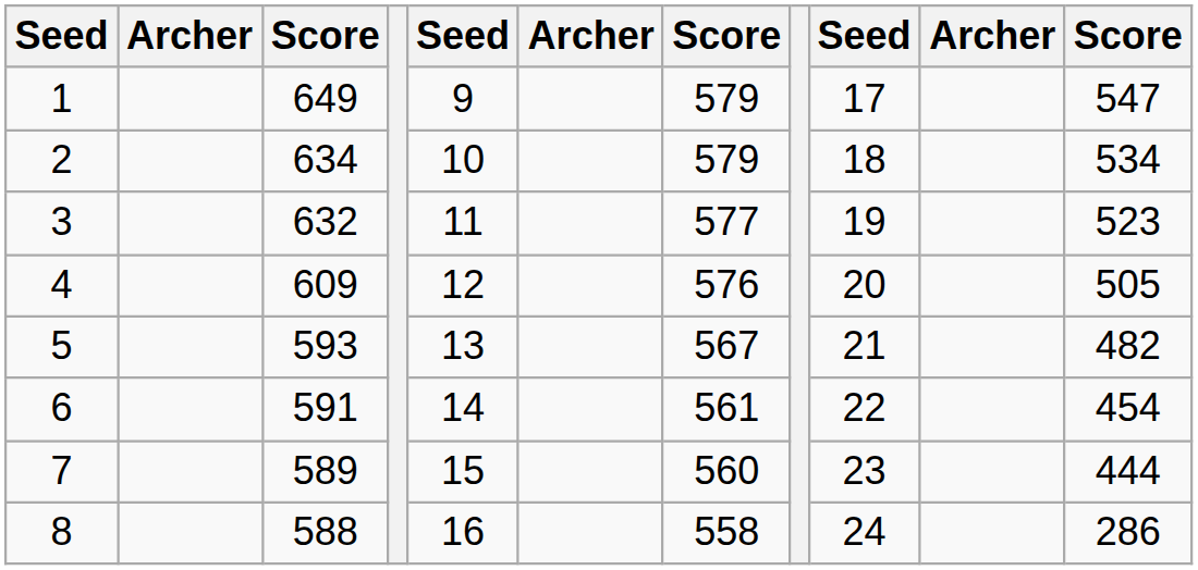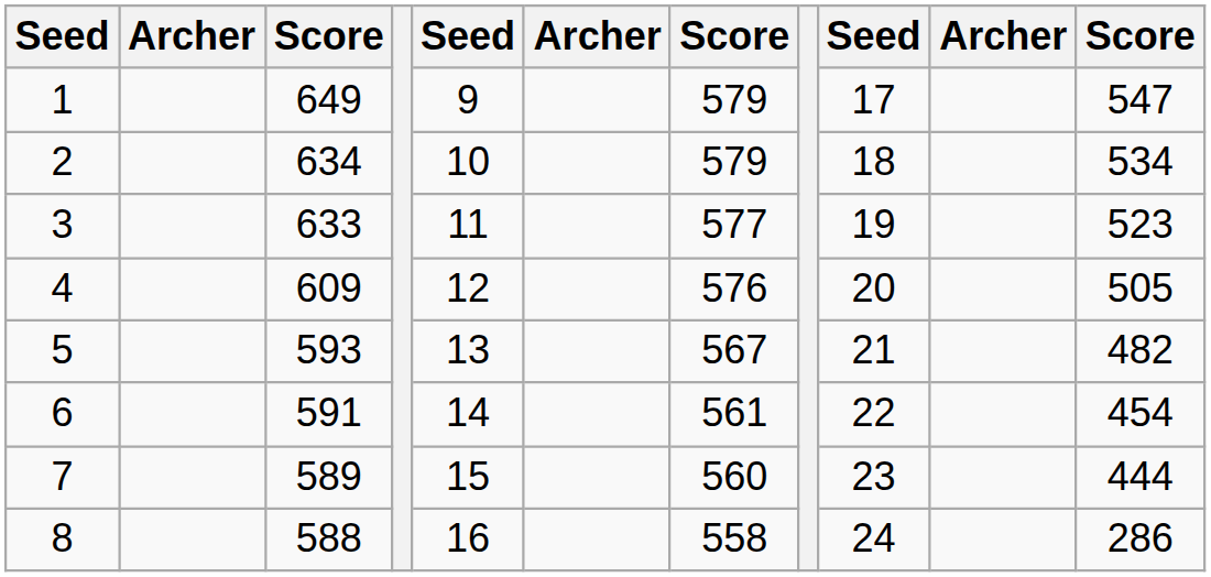3 | column 3: 632 -> 633
